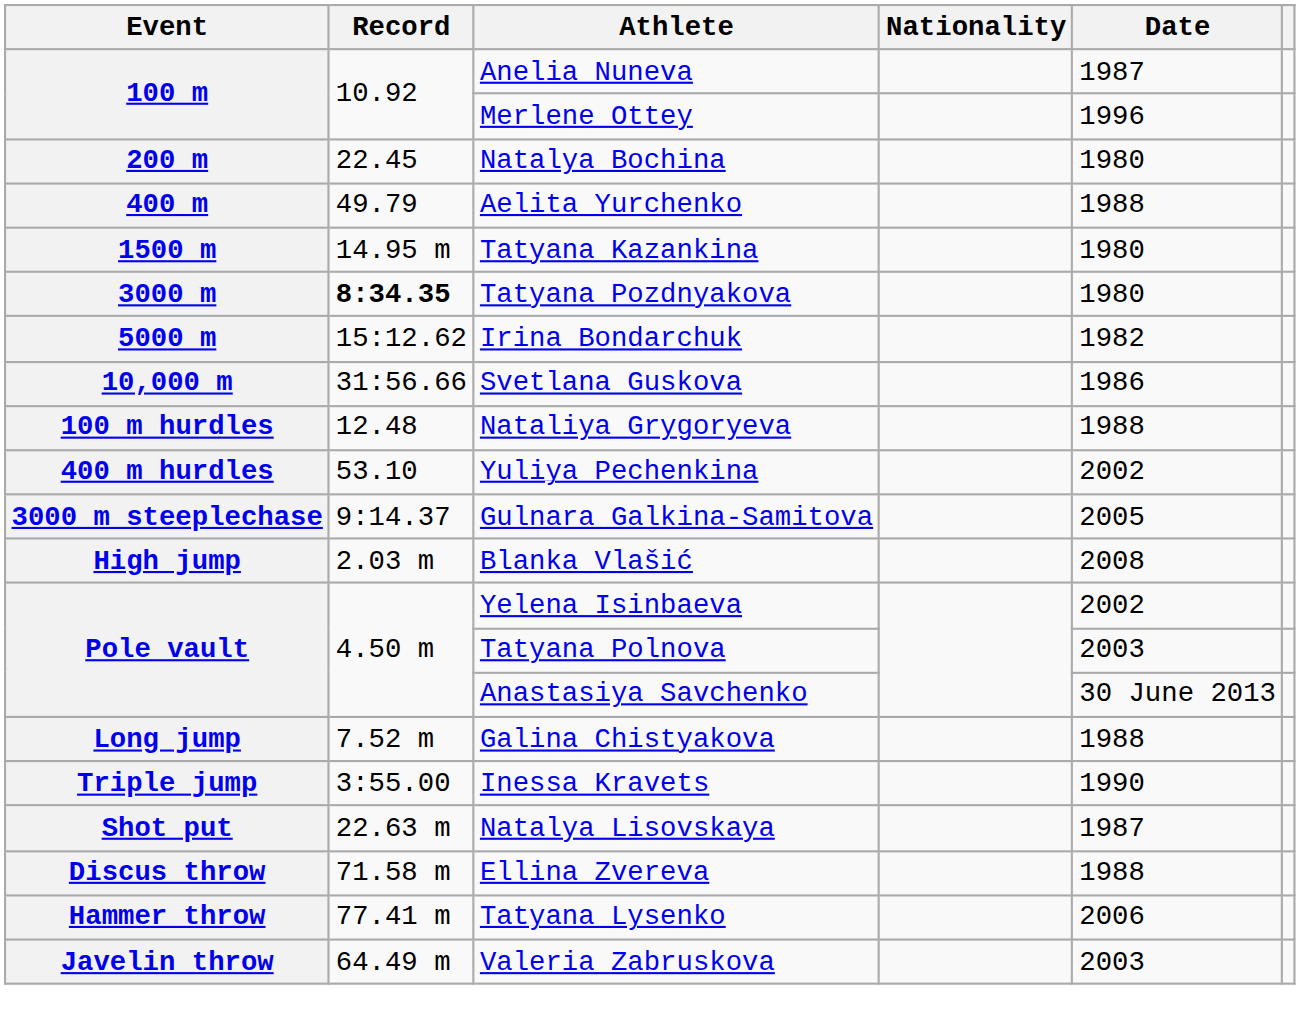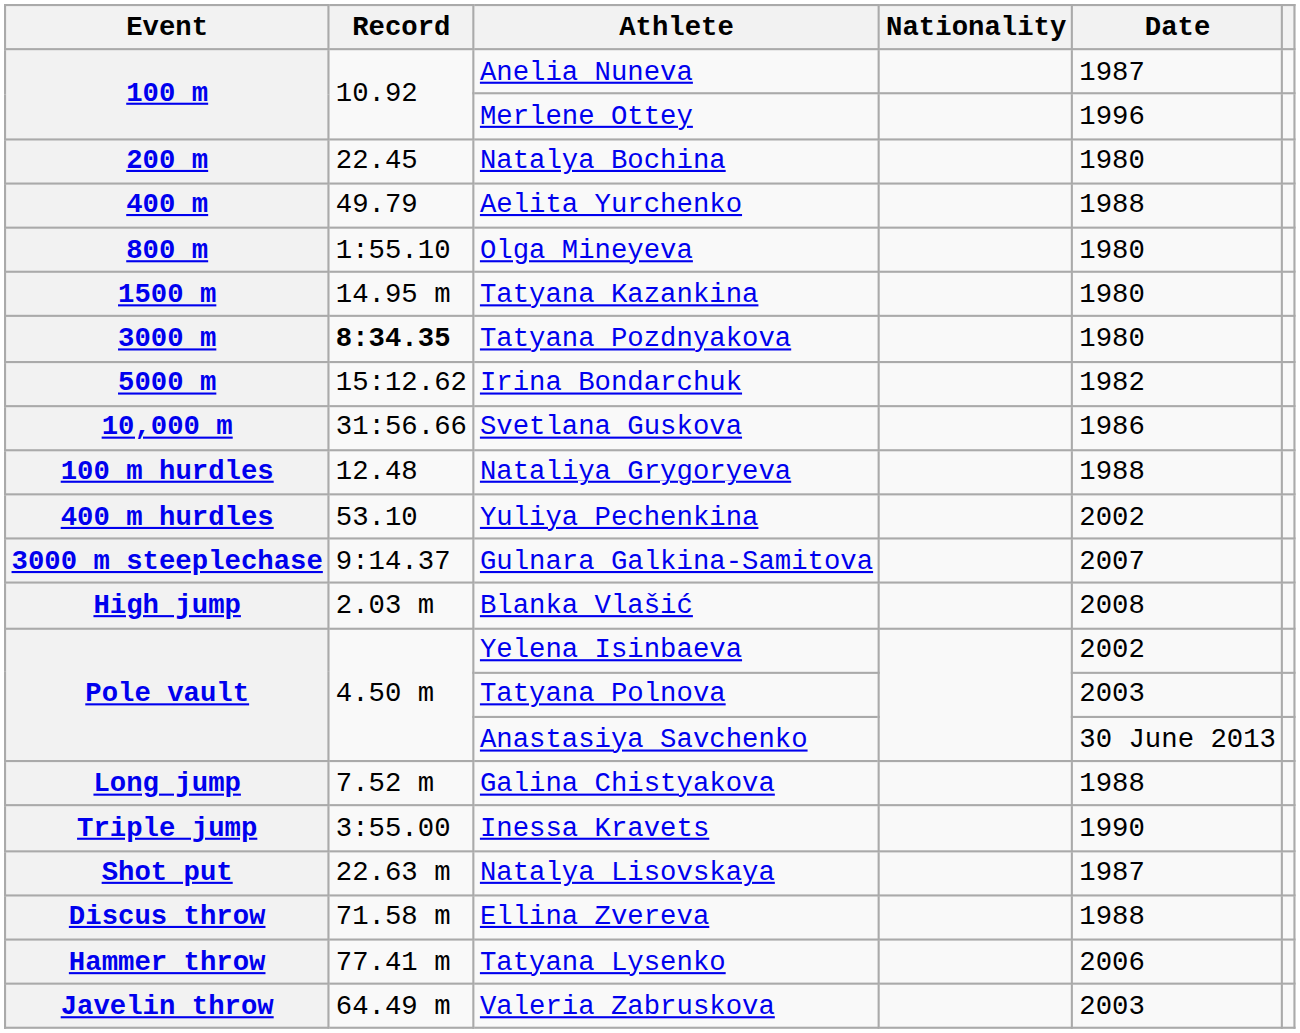+ row: 800 m | 1:55.10 | Olga Mineyeva | 1980
Gulnara Galkina-Samitova | Date: 2005 -> 2007
